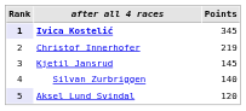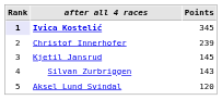Christof Innerhofer | Points: 219 -> 239
Silvan Zurbriggen | Points: 140 -> 143
Aksel Lund Svindal | Rank: lavender background -> no background
